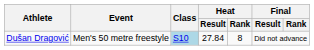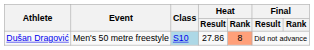Dušan Dragović | Heat / Result: 27.84 -> 27.86
Dušan Dragović | Heat / Rank: no background -> lightsalmon background
